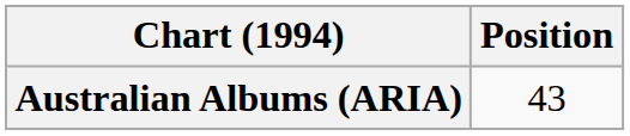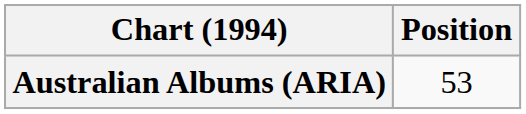Australian Albums (ARIA) | Position: 43 -> 53
